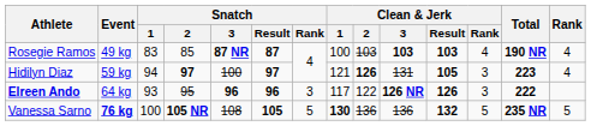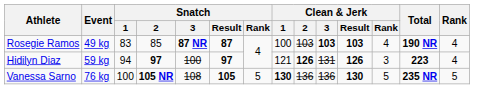Hidilyn Diaz | Clean & Jerk / Result: 105 -> 126
- row: Elreen Ando | 64 kg | 93 | 95 | 96 | 96 | 3 | 117 | 122 | 126 NR | 126 | 3 | 222
Vanessa Sarno | Event: bold -> normal
Vanessa Sarno | Clean & Jerk / Result: 132 -> 130
